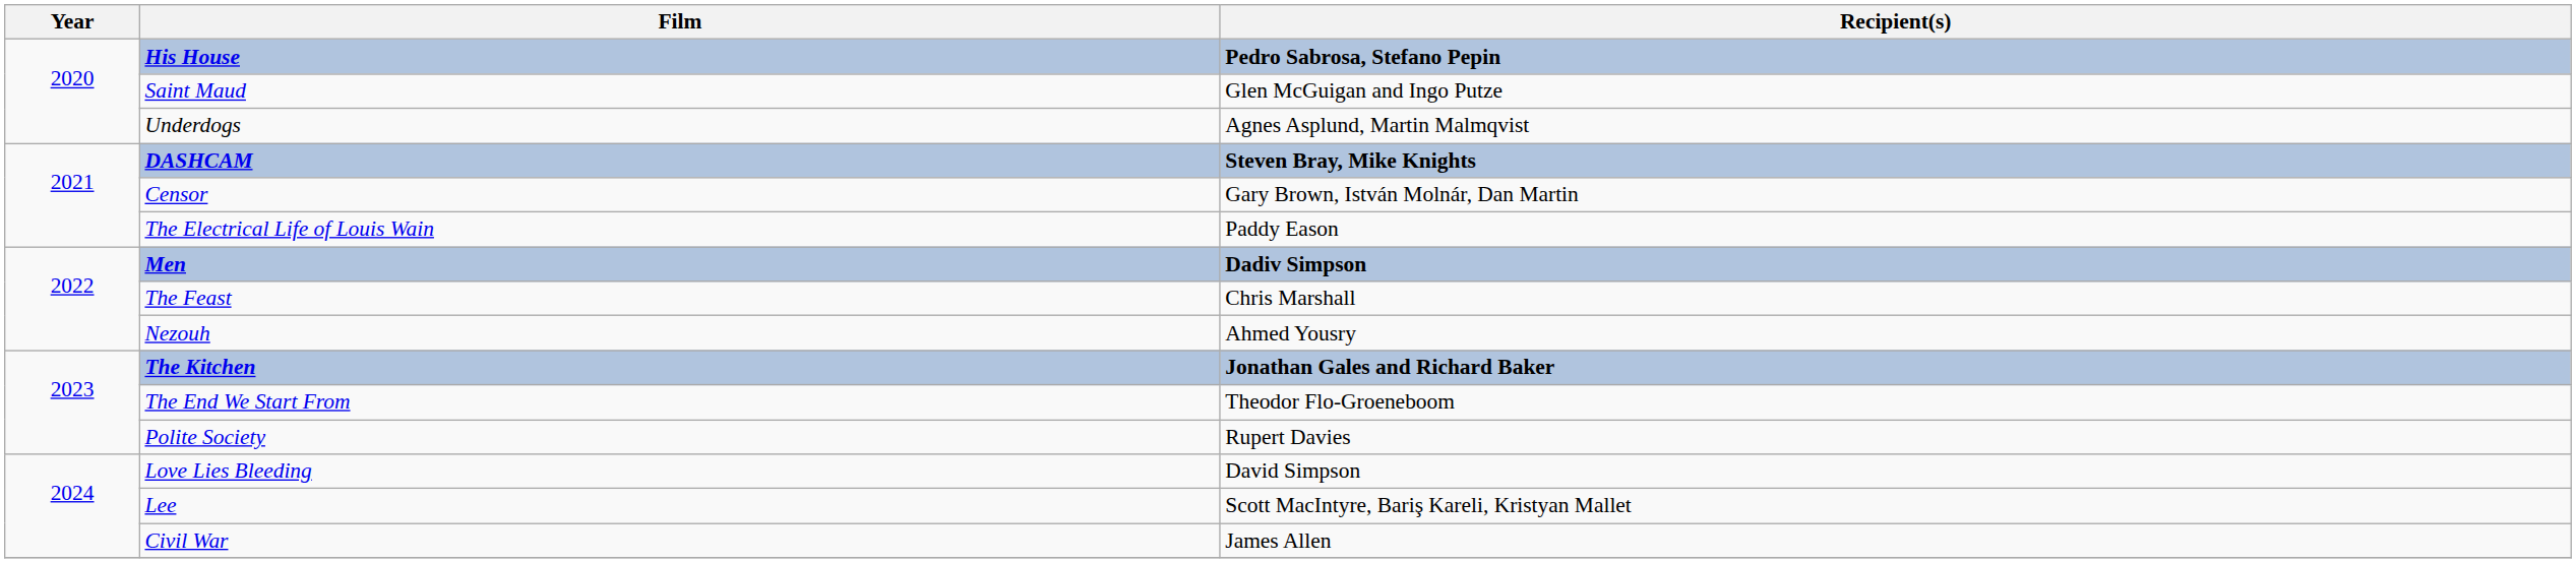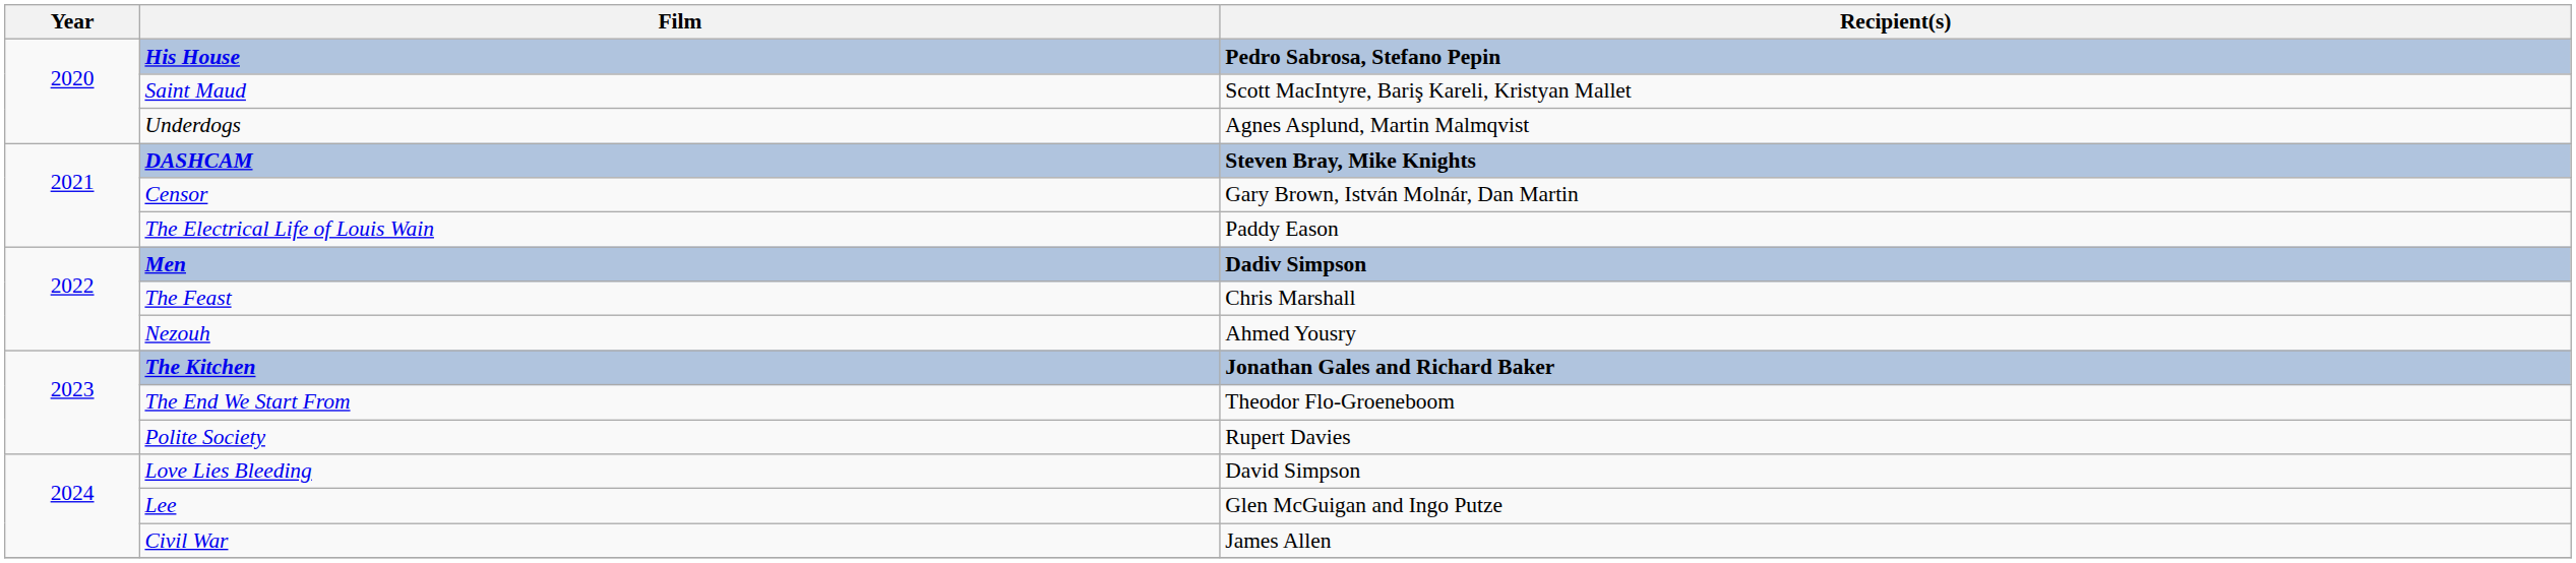Saint Maud | Recipient(s): Glen McGuigan and Ingo Putze -> Scott MacIntyre, Bariş Kareli, Kristyan Mallet
Lee | Recipient(s): Scott MacIntyre, Bariş Kareli, Kristyan Mallet -> Glen McGuigan and Ingo Putze
